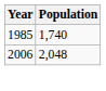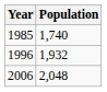+ row: 1996 | 1,932
